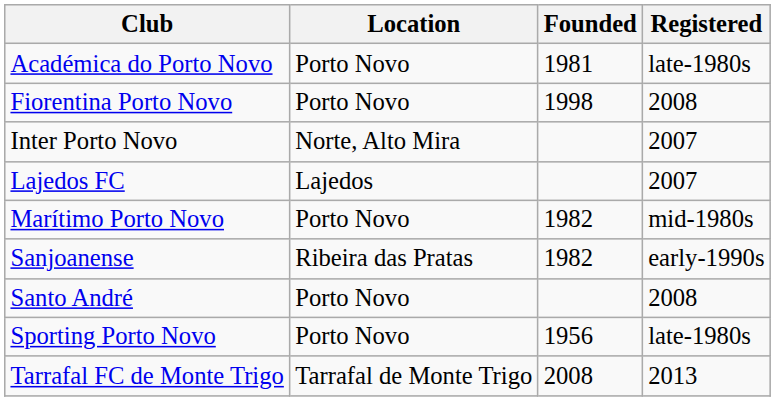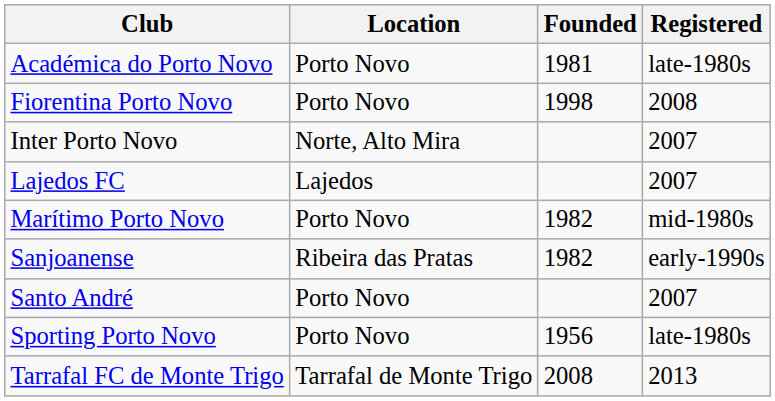Santo André | Registered: 2008 -> 2007
